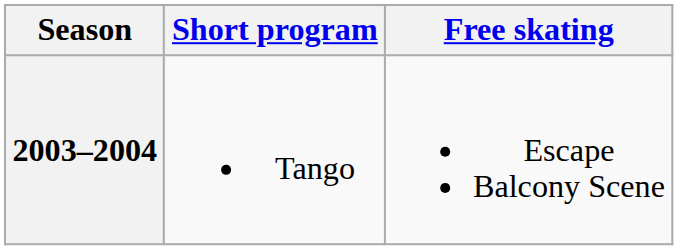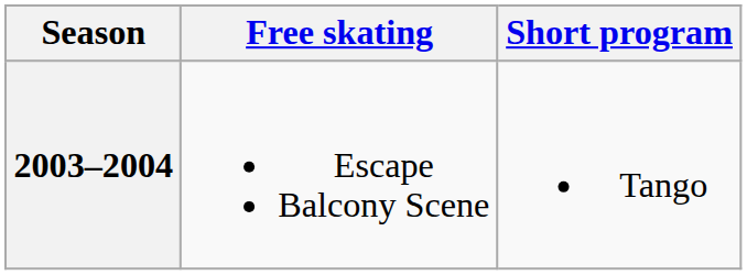columns swapped: Short program <-> Free skating
